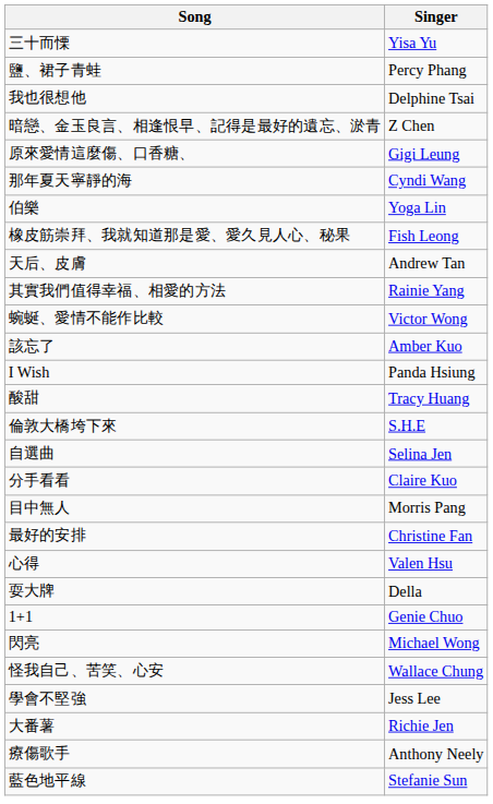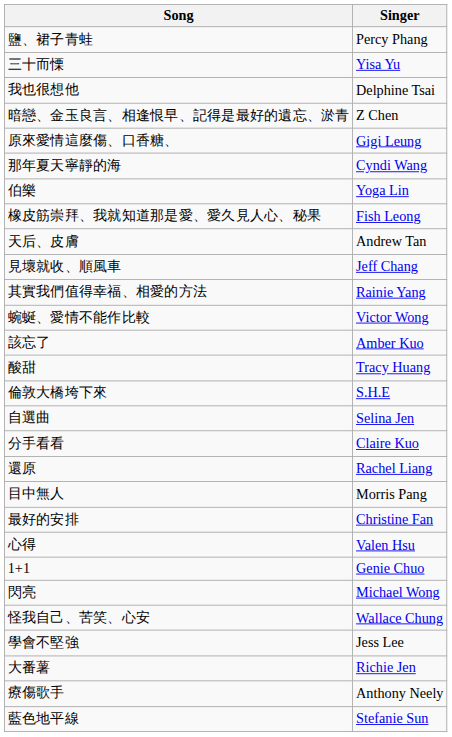rows swapped: 鹽、裙子青蛙 <-> 三十而慄
+ row: 見壞就收、順風車 | Jeff Chang
- row: I Wish | Panda Hsiung
+ row: 還原 | Rachel Liang
- row: 耍大牌 | Della
